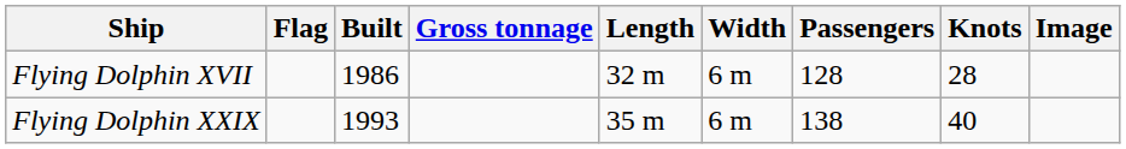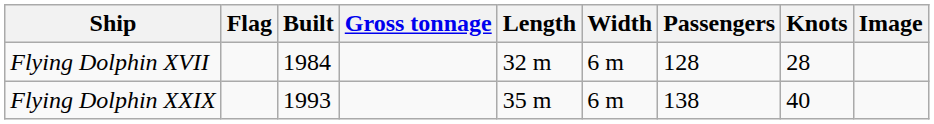Flying Dolphin XVII | Built: 1986 -> 1984
